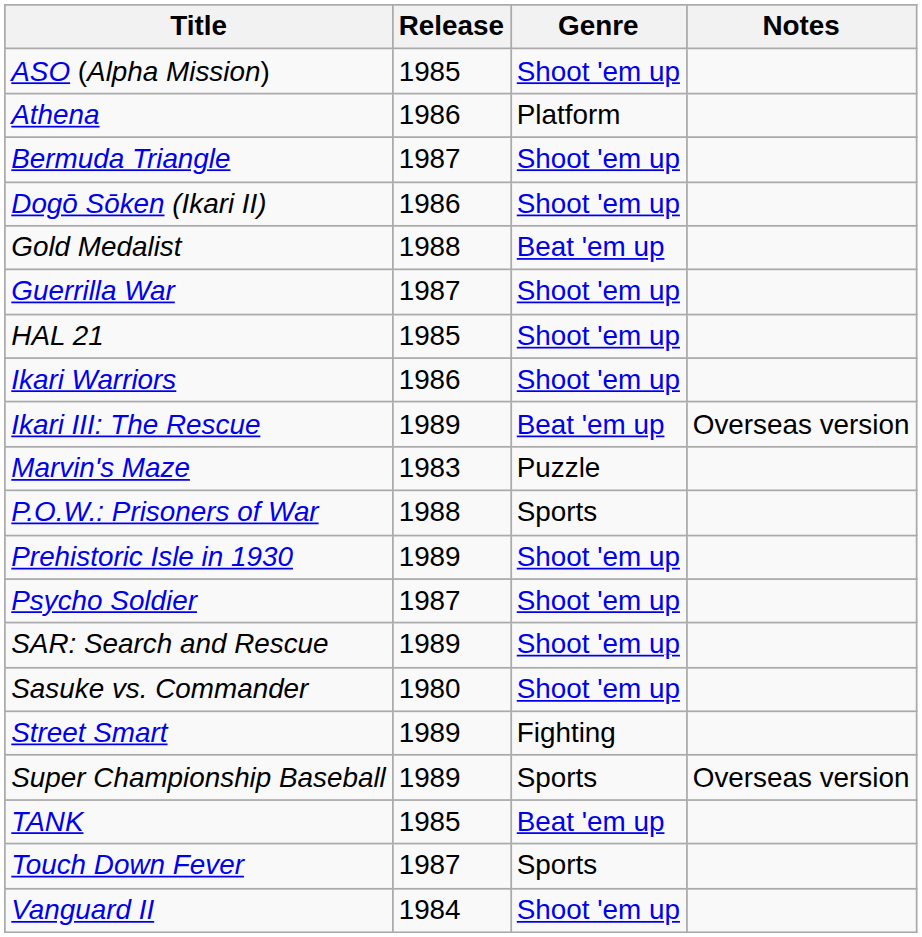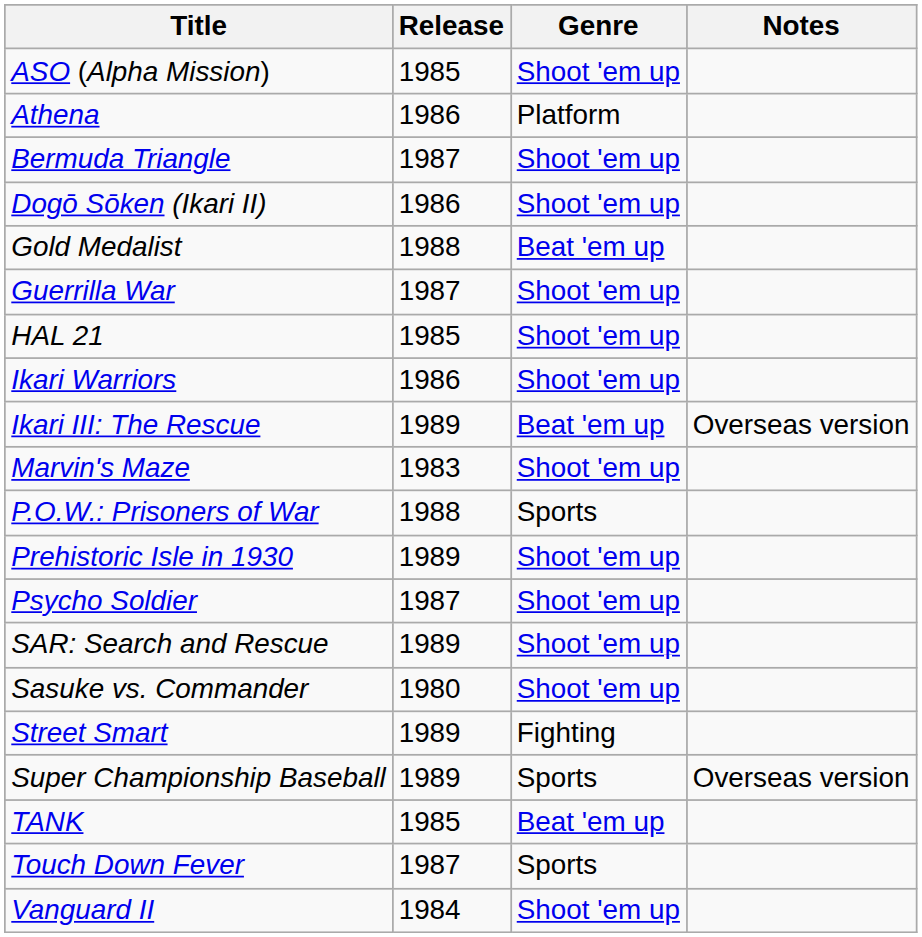Marvin's Maze | Genre: Puzzle -> Shoot 'em up
